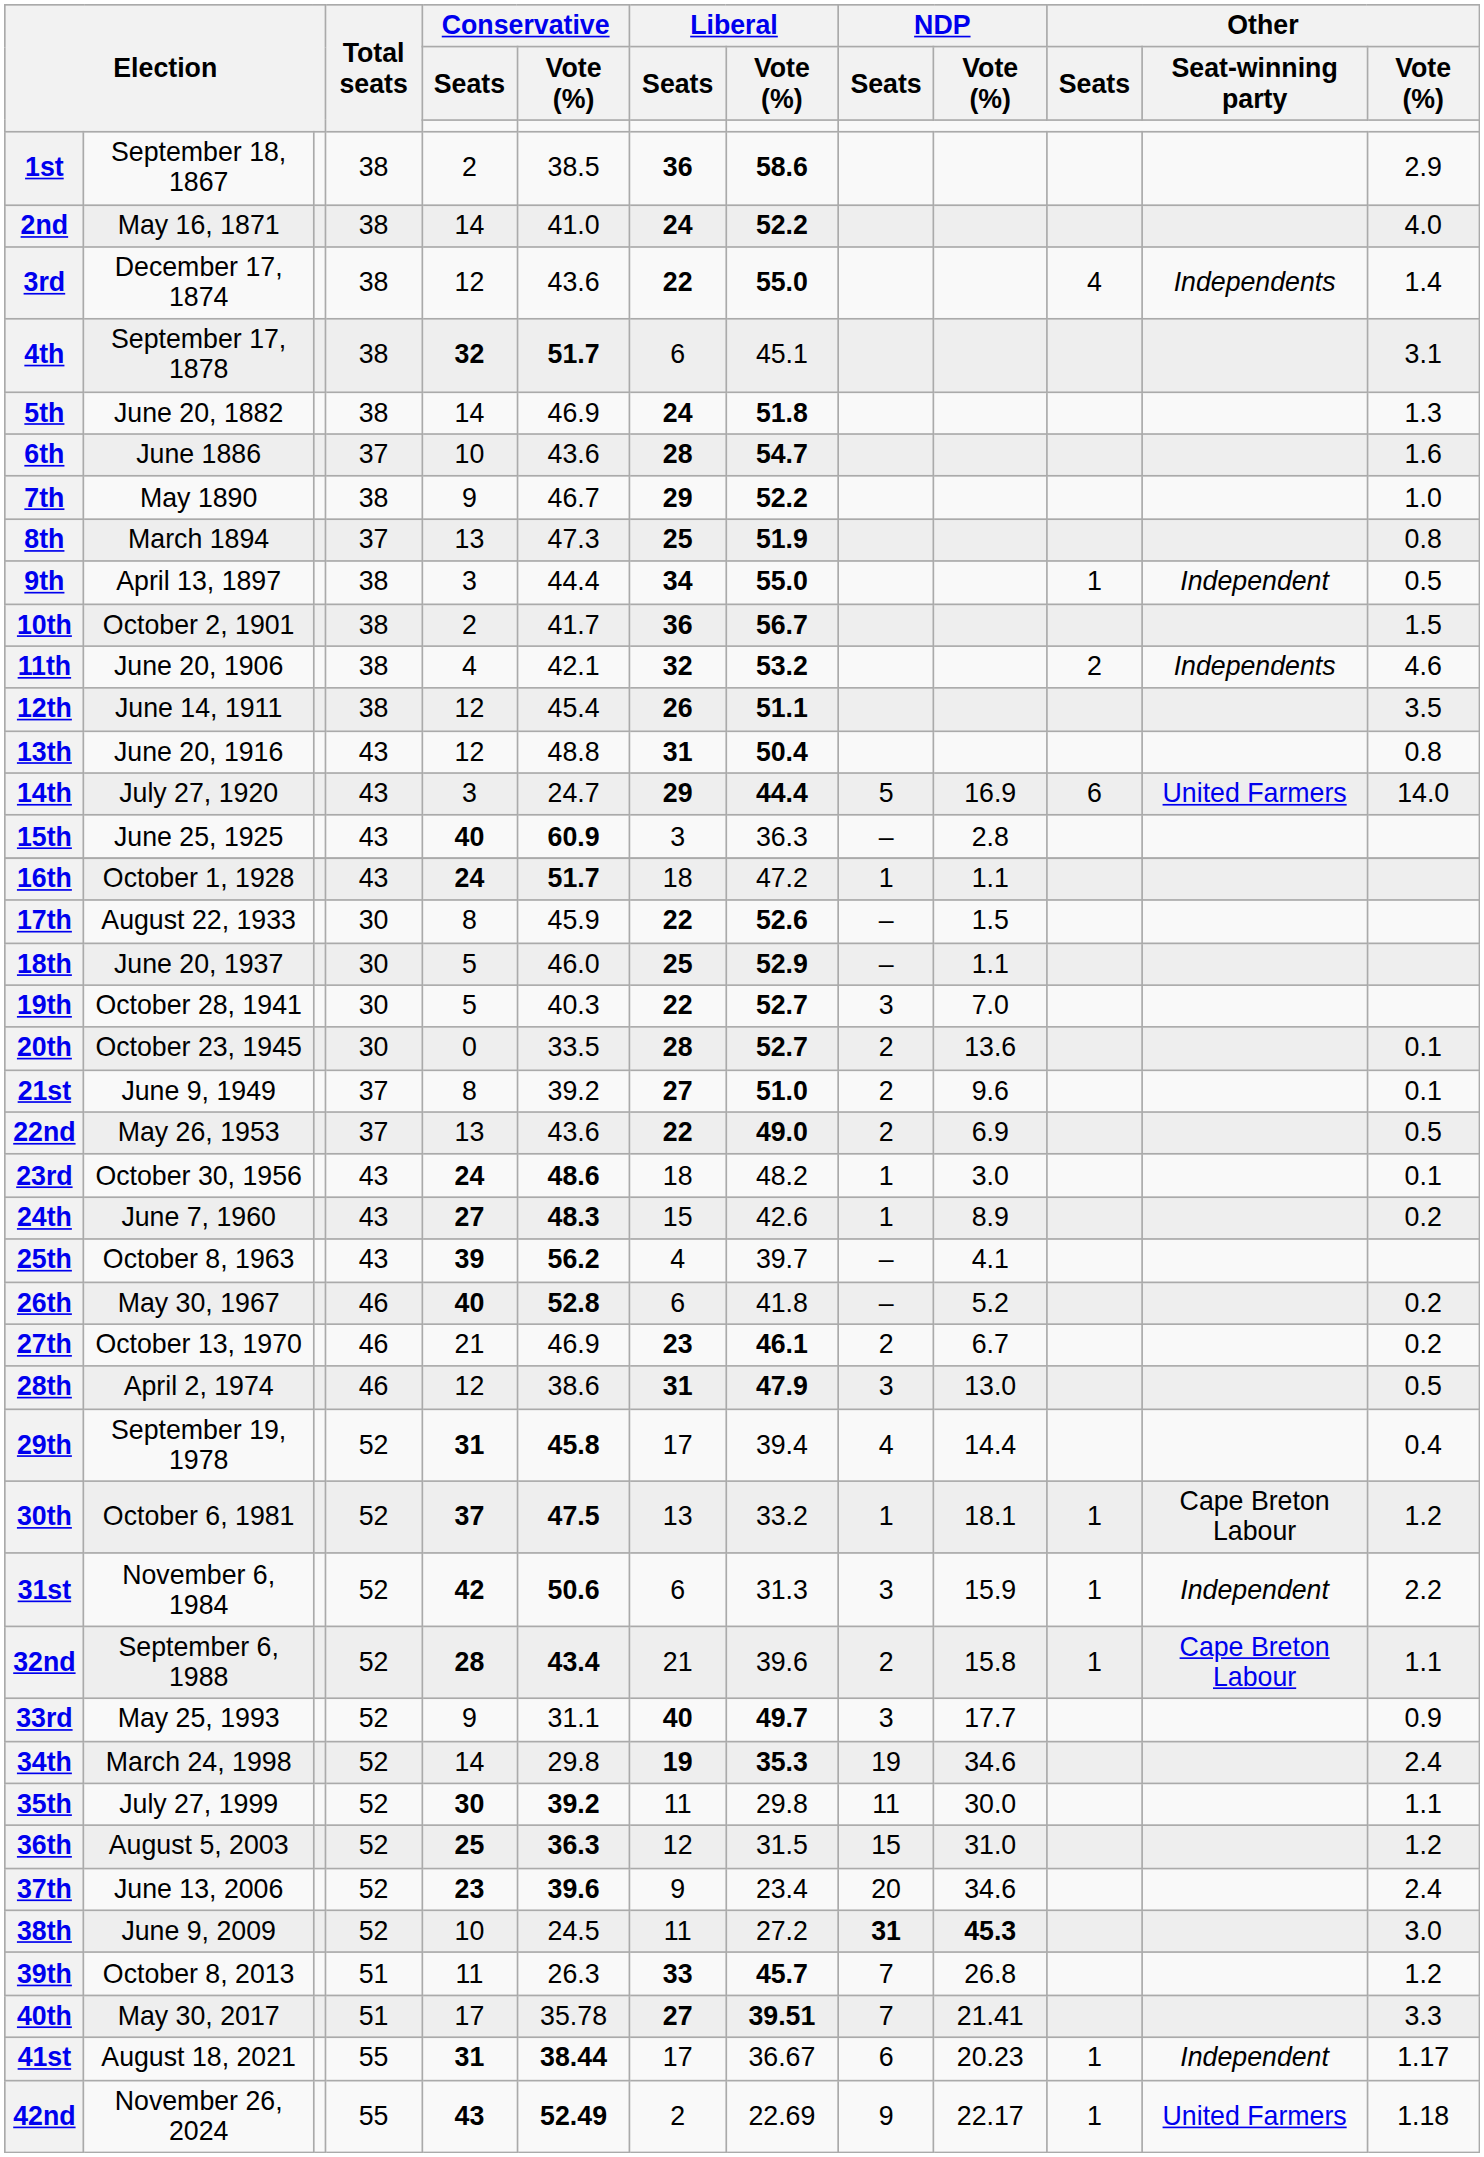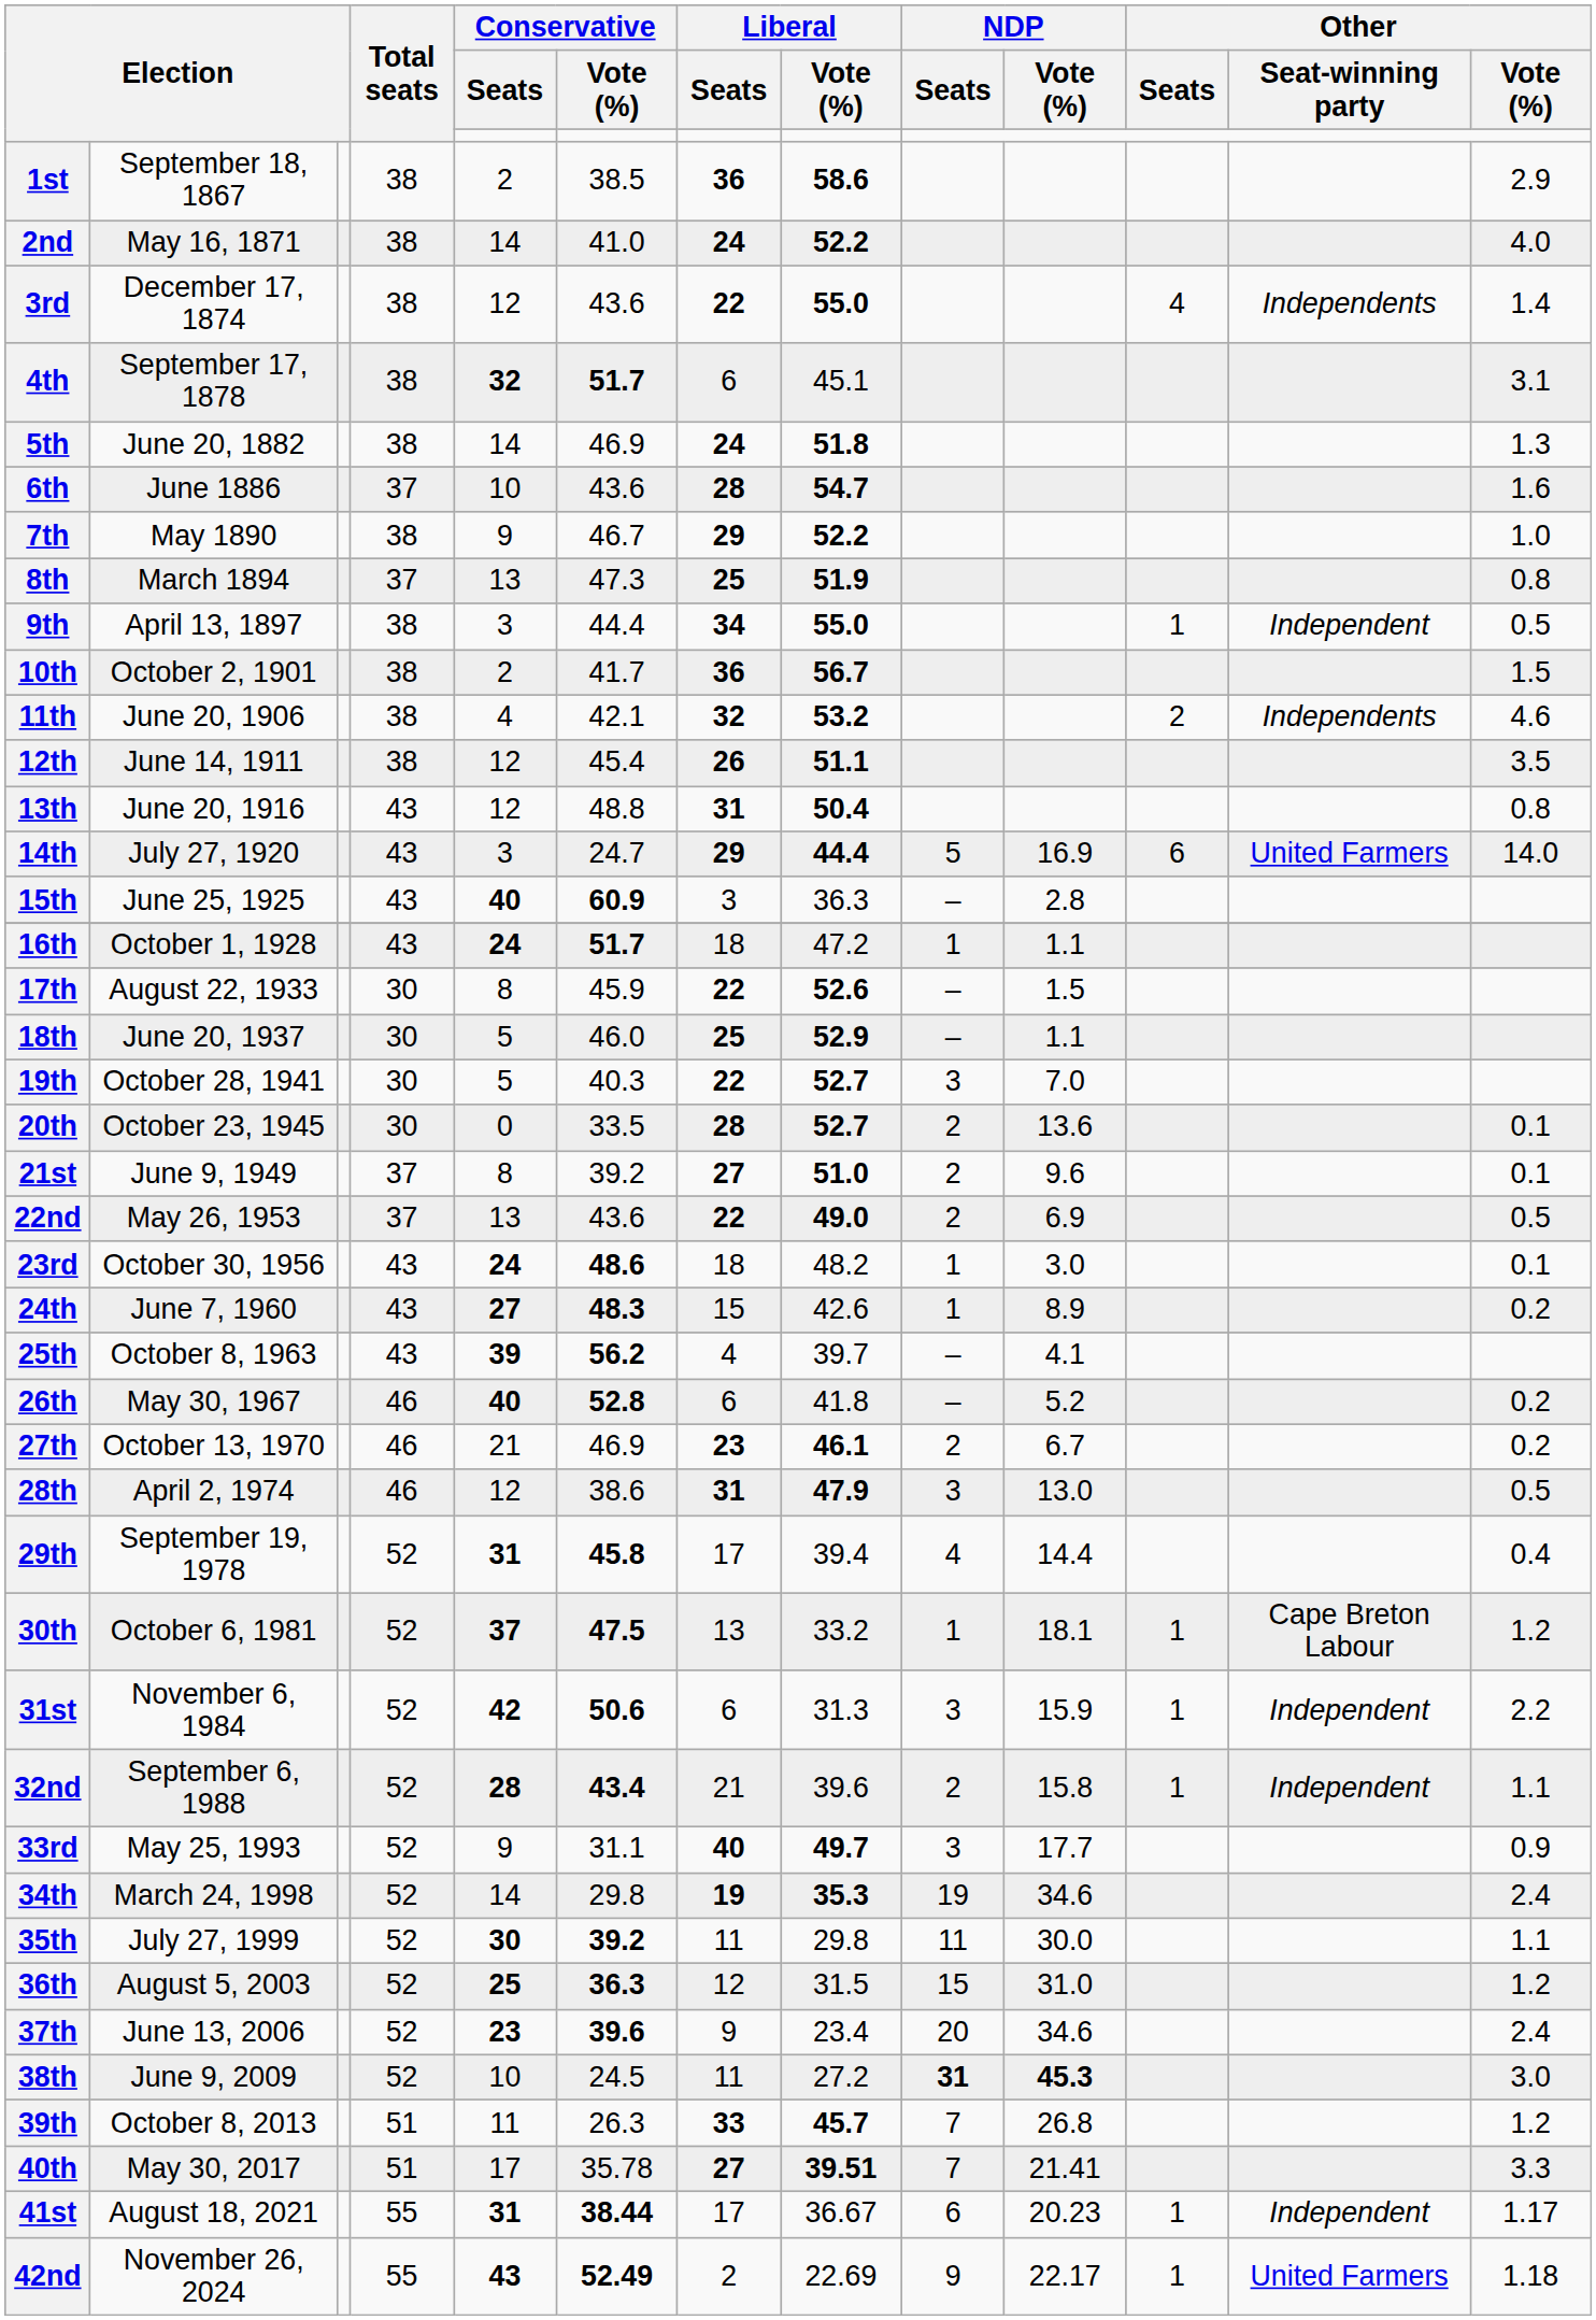32nd | Other / Seat-winning party: Cape Breton Labour -> Independent
